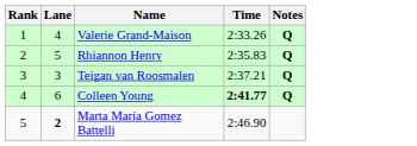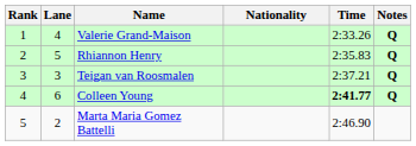+ column: Nationality
Marta Maria Gomez Battelli | Lane: bold -> normal
